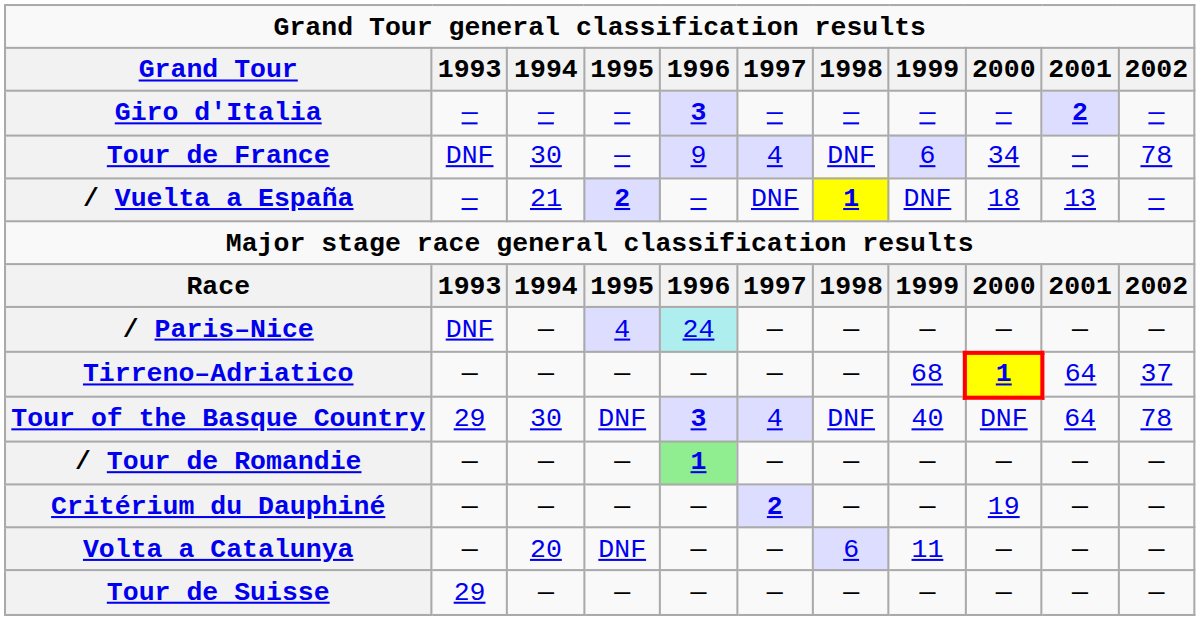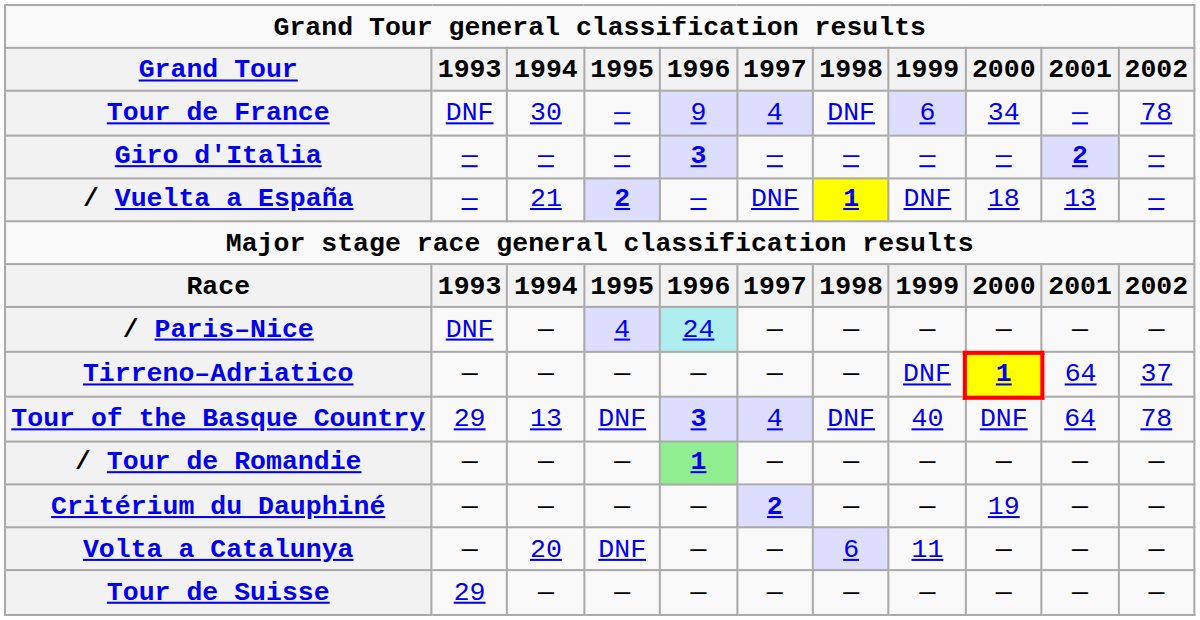rows swapped: Giro d'Italia <-> Tour de France
Tirreno–Adriatico | 1999: 68 -> DNF
Tour of the Basque Country | 1994: 30 -> 13
